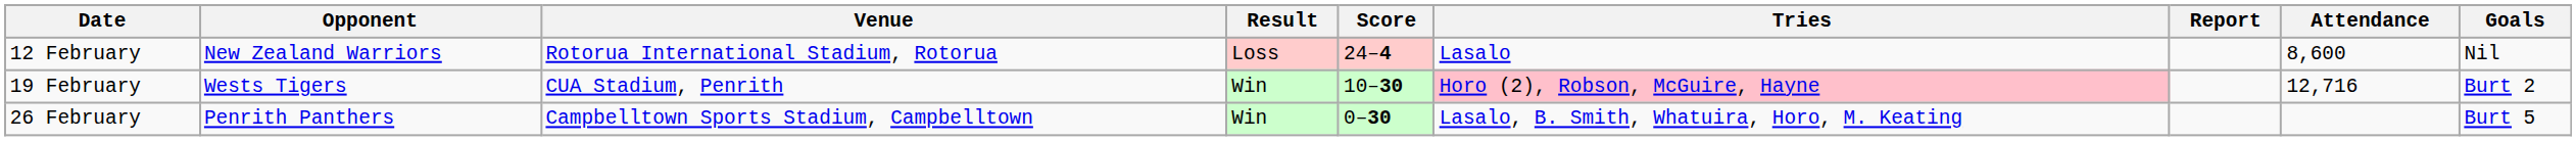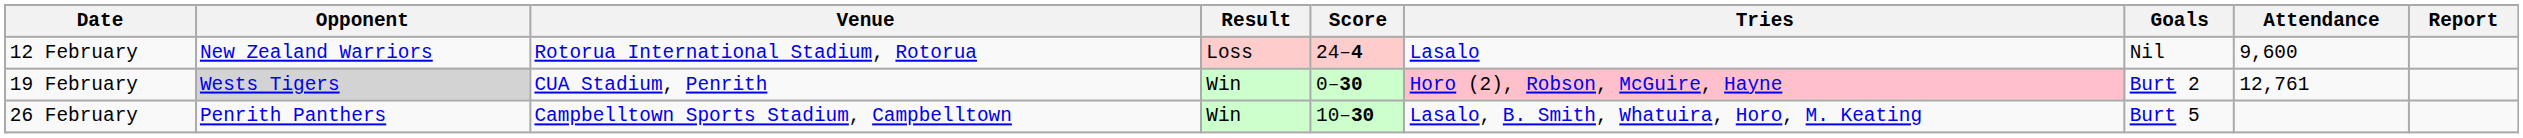columns swapped: Goals <-> Report
12 February | Attendance: 8,600 -> 9,600
19 February | Opponent: no background -> lightgrey background
19 February | Score: 10–30 -> 0–30
19 February | Attendance: 12,716 -> 12,761
26 February | Score: 0–30 -> 10–30
